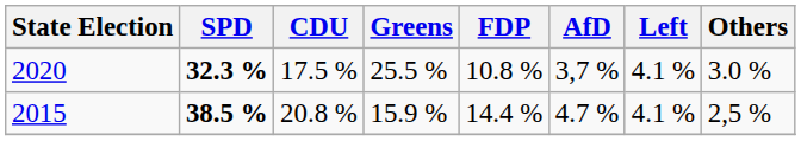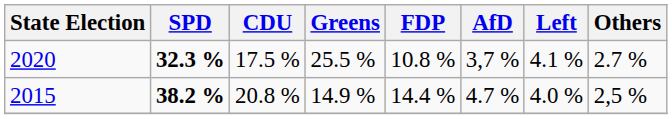2020 | Others: 3.0 % -> 2.7 %
2015 | SPD: 38.5 % -> 38.2 %
2015 | Greens: 15.9 % -> 14.9 %
2015 | Left: 4.1 % -> 4.0 %
